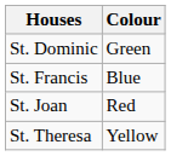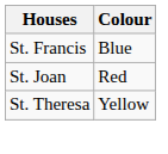- row: St. Dominic | Green
